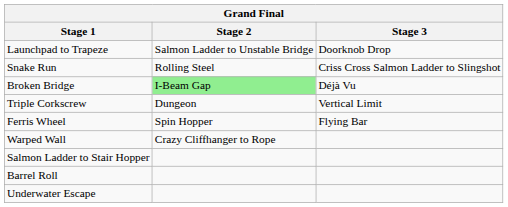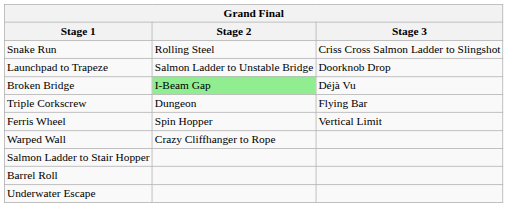rows swapped: Snake Run <-> Launchpad to Trapeze
Triple Corkscrew | Stage 3: Vertical Limit -> Flying Bar
Ferris Wheel | Stage 3: Flying Bar -> Vertical Limit
